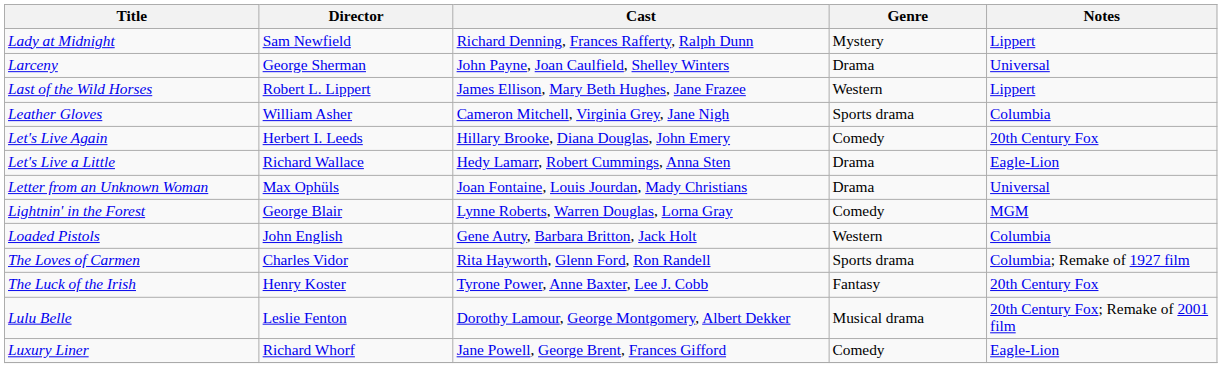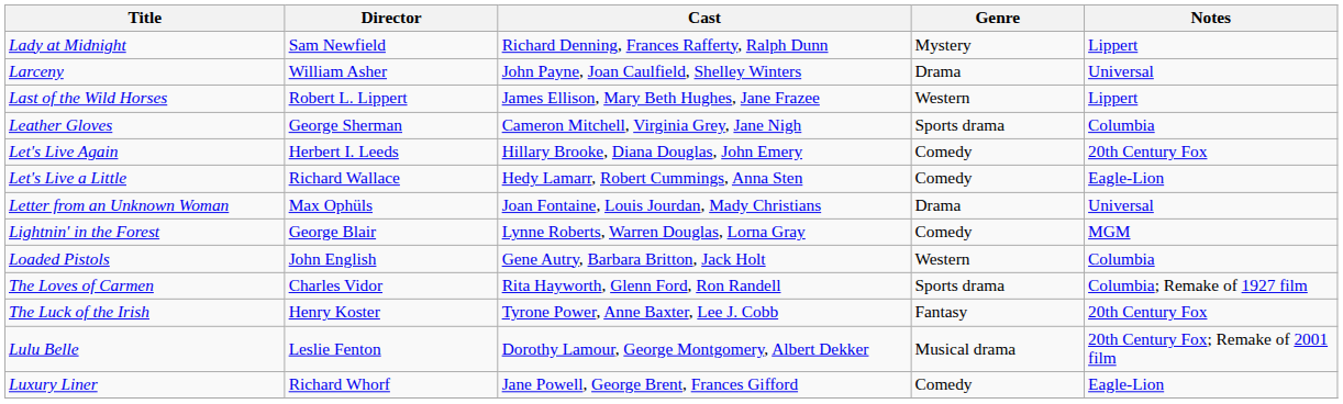Larceny | Director: George Sherman -> William Asher
Leather Gloves | Director: William Asher -> George Sherman
Let's Live a Little | Genre: Drama -> Comedy
